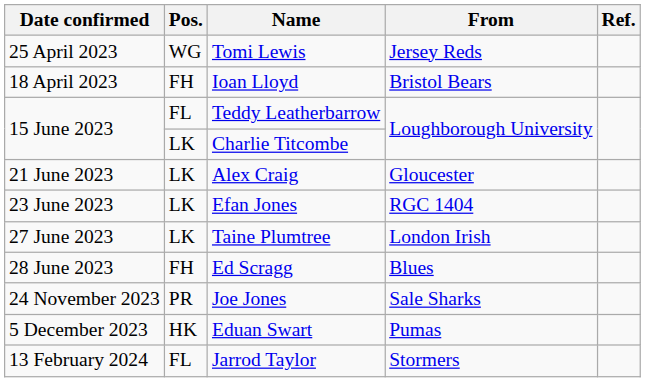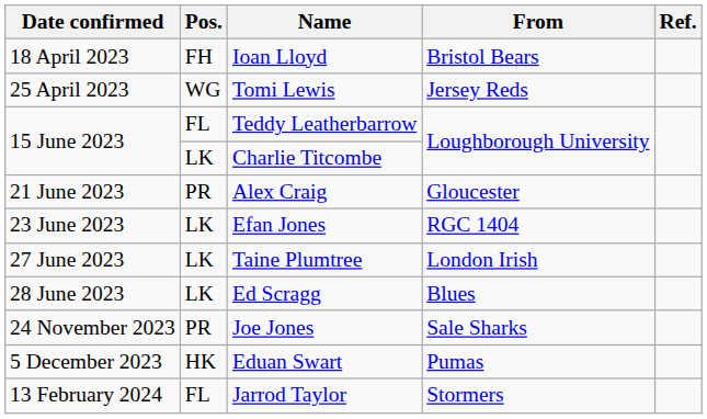rows swapped: Ioan Lloyd <-> Tomi Lewis
Alex Craig | Pos.: LK -> PR
Ed Scragg | Pos.: FH -> LK
